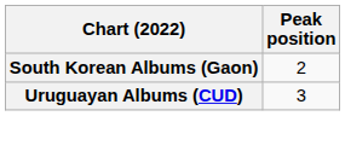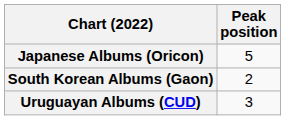+ row: Japanese Albums (Oricon) | 5
